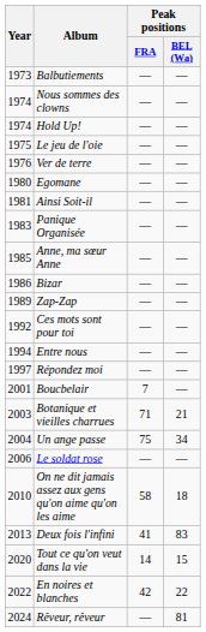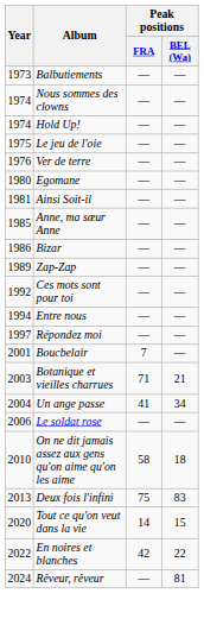- row: 1983 | Panique Organisée | — | —
Un ange passe | Peak positions / FRA: 75 -> 41
Deux fois l'infini | Peak positions / FRA: 41 -> 75
